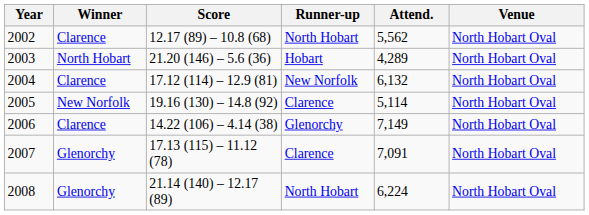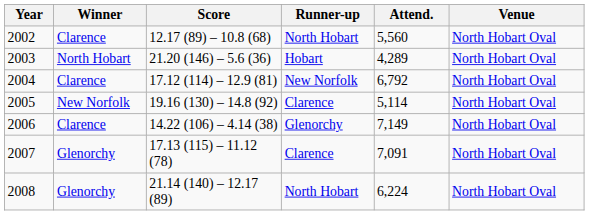2002 | Attend.: 5,562 -> 5,560
2004 | Attend.: 6,132 -> 6,792
